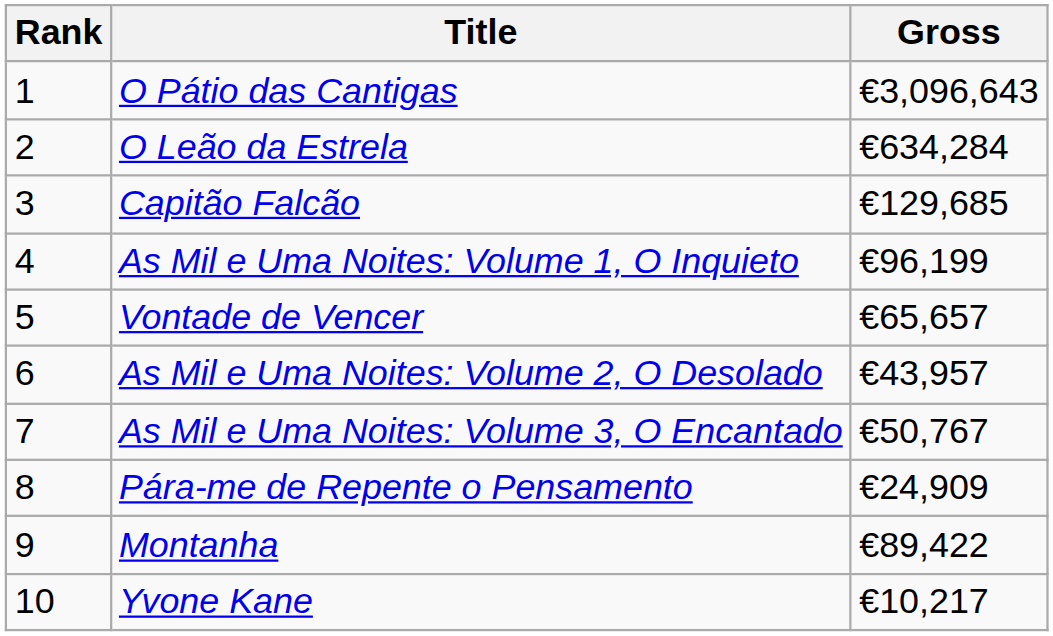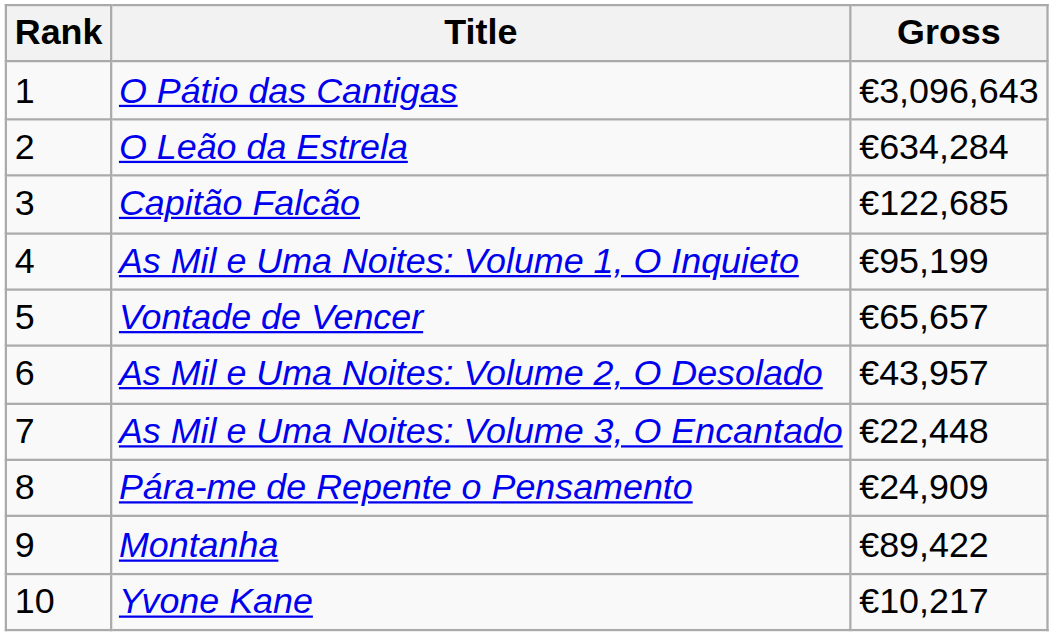Capitão Falcão | Gross: €129,685 -> €122,685
As Mil e Uma Noites: Volume 1, O Inquieto | Gross: €96,199 -> €95,199
As Mil e Uma Noites: Volume 3, O Encantado | Gross: €50,767 -> €22,448
